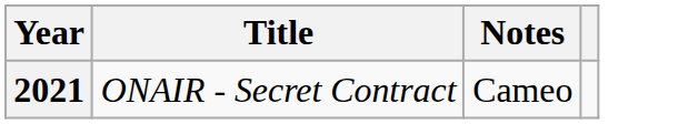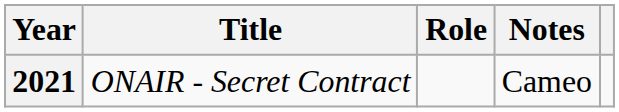+ column: Role
